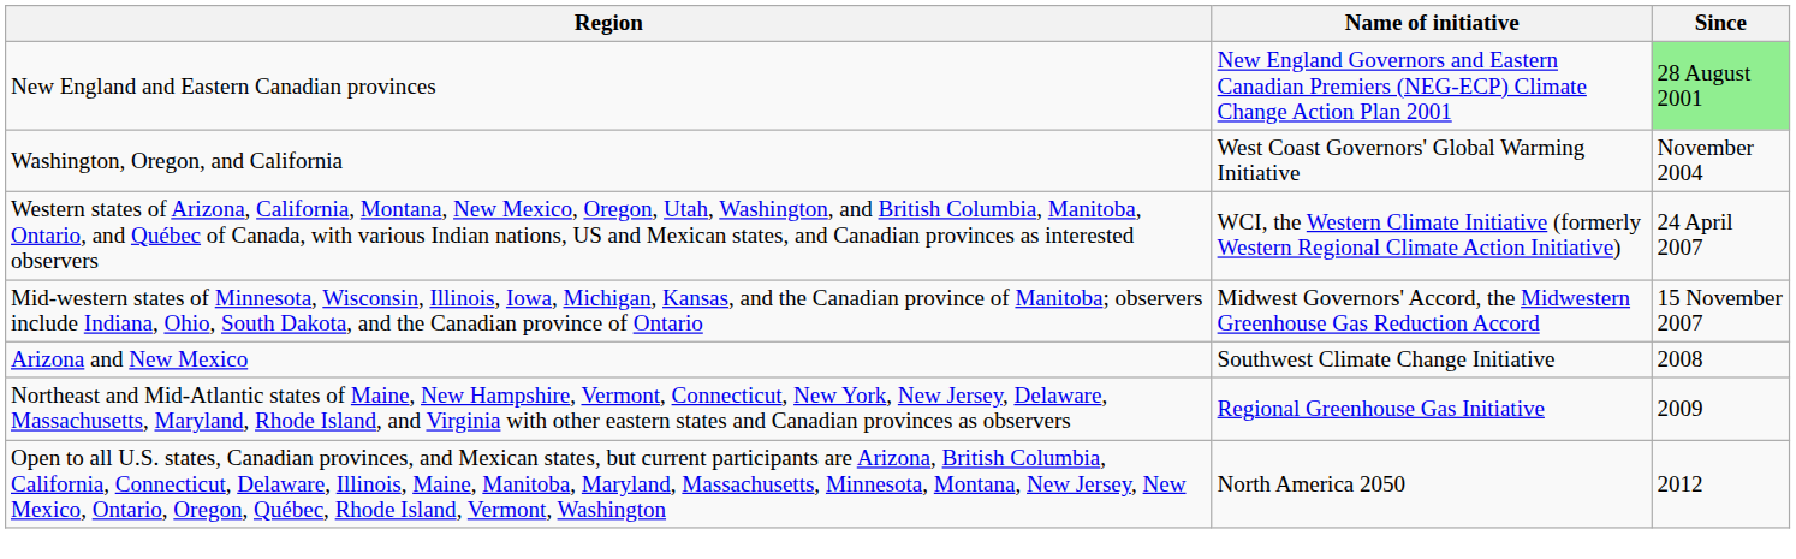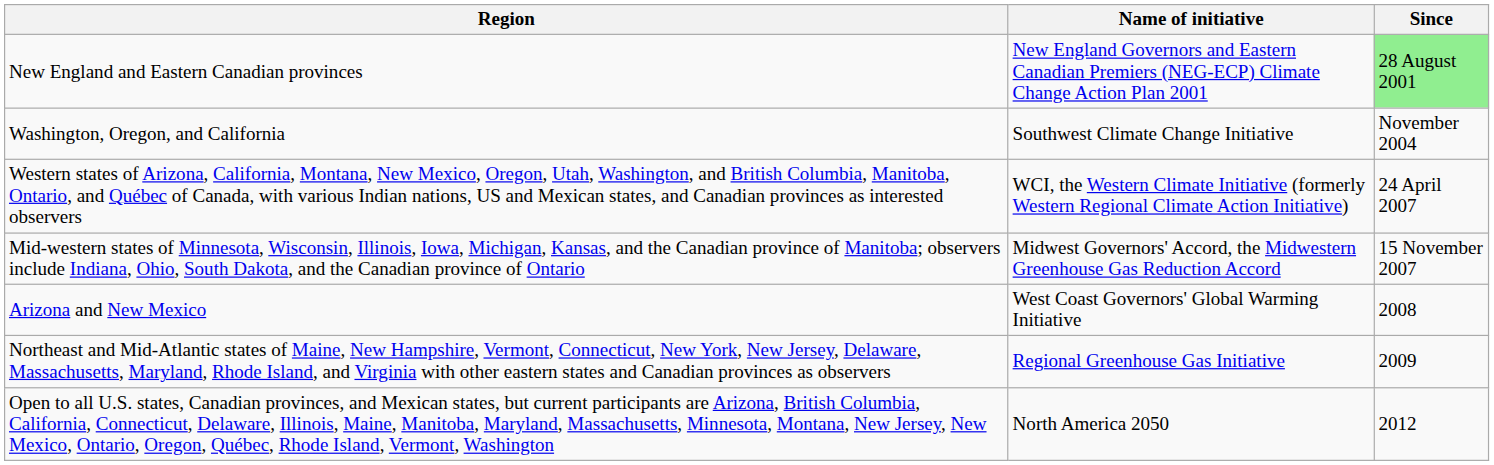Washington, Oregon, and California | Name of initiative: West Coast Governors' Global Warming Initiative -> Southwest Climate Change Initiative
Arizona and New Mexico | Name of initiative: Southwest Climate Change Initiative -> West Coast Governors' Global Warming Initiative
